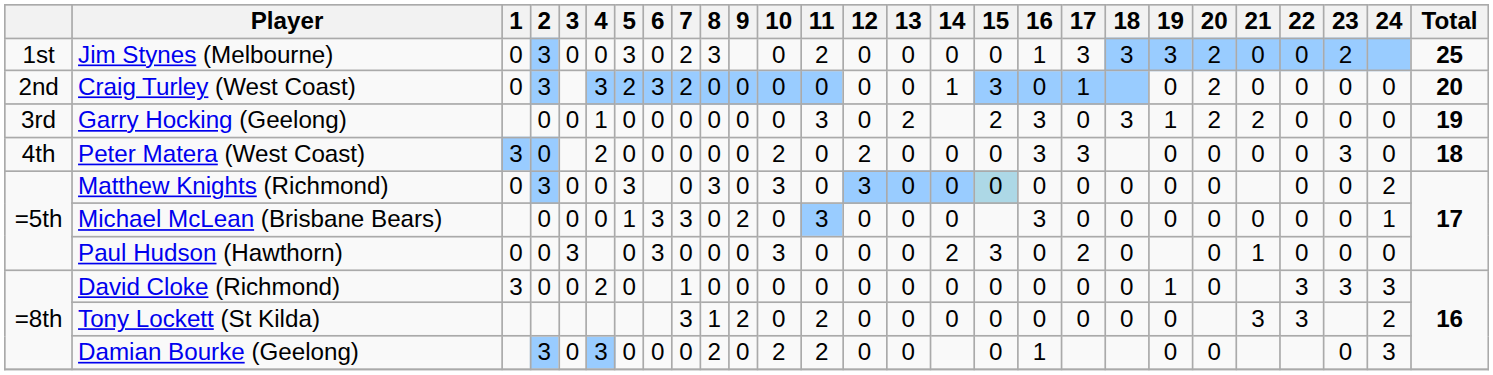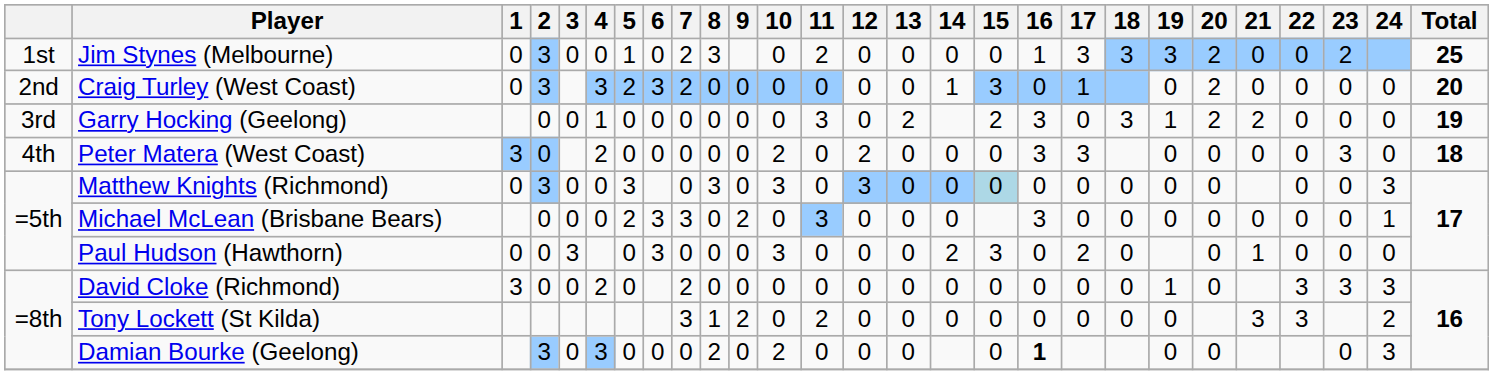Jim Stynes (Melbourne) | 5: 3 -> 1
Matthew Knights (Richmond) | 24: 2 -> 3
Michael McLean (Brisbane Bears) | 5: 1 -> 2
David Cloke (Richmond) | 7: 1 -> 2
Damian Bourke (Geelong) | 11: 2 -> 0
Damian Bourke (Geelong) | 16: normal -> bold
